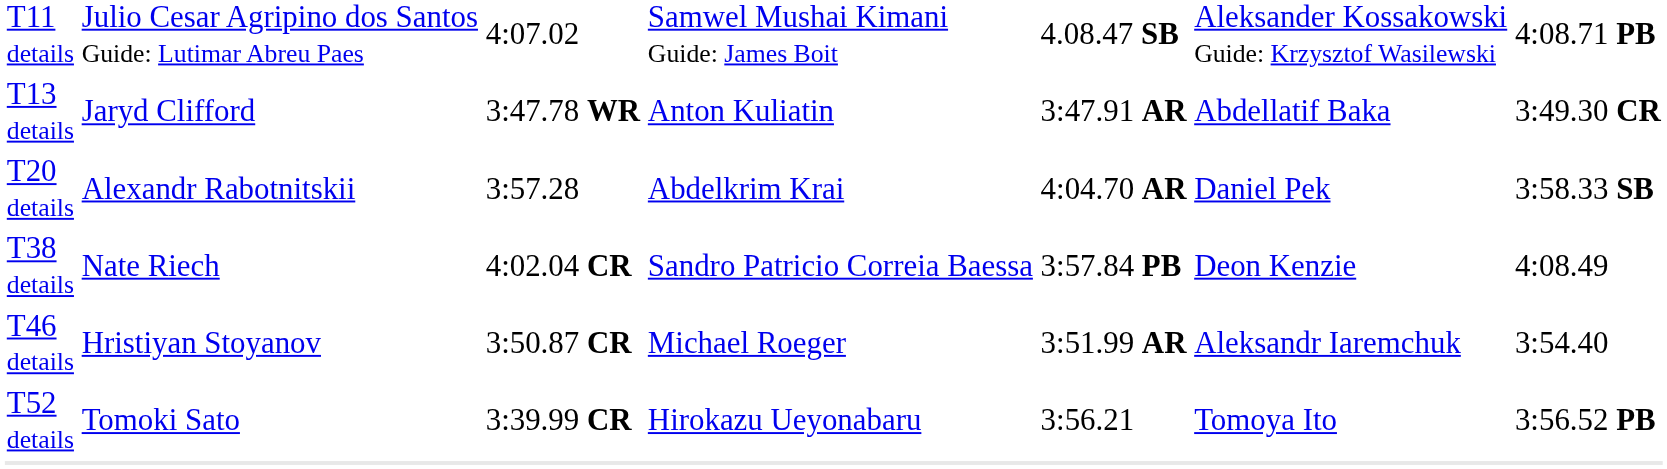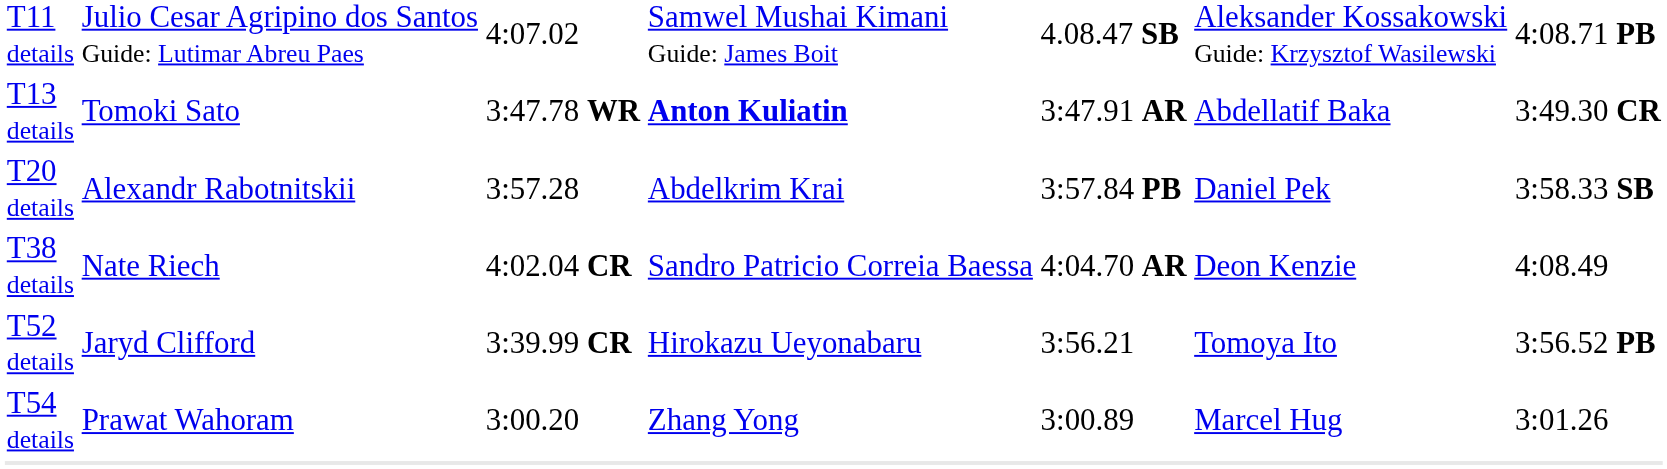T13 details | column 2: Jaryd Clifford -> Tomoki Sato
T13 details | column 4: normal -> bold
T20 details | column 5: 4:04.70 AR -> 3:57.84 PB
T38 details | column 5: 3:57.84 PB -> 4:04.70 AR
- row: T46 details | Hristiyan Stoyanov | 3:50.87 CR | Michael Roeger | 3:51.99 AR | Aleksandr Iaremchuk | 3:54.40
T52 details | column 2: Tomoki Sato -> Jaryd Clifford
+ row: T54 details | Prawat Wahoram | 3:00.20 | Zhang Yong | 3:00.89 | Marcel Hug | 3:01.26
